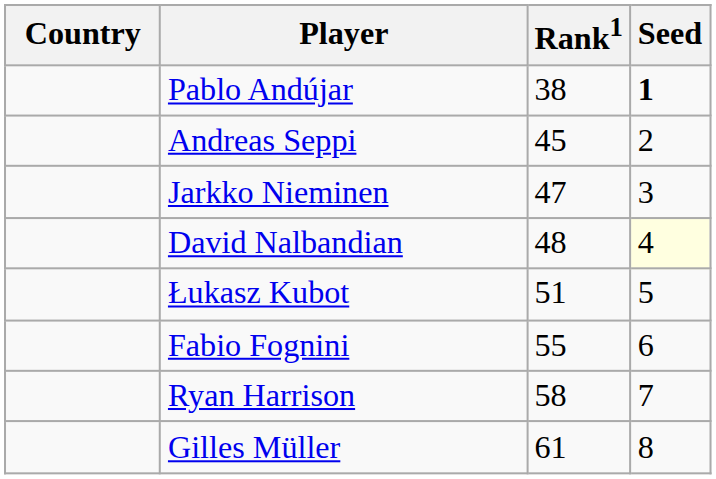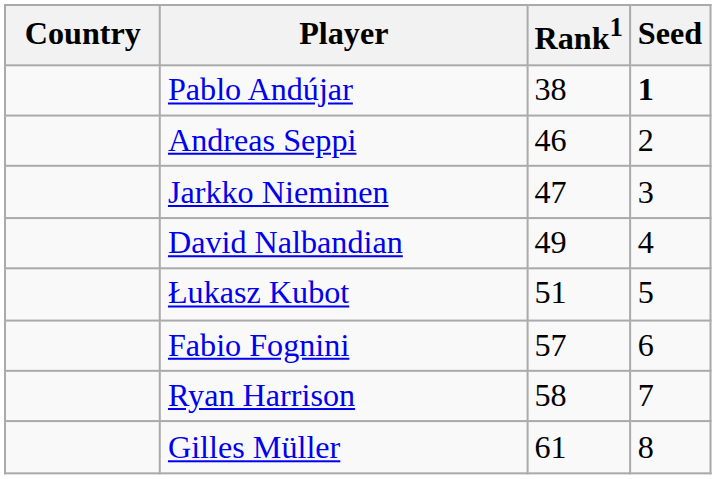Andreas Seppi | Rank1: 45 -> 46
David Nalbandian | Rank1: 48 -> 49
David Nalbandian | Seed: lightyellow background -> no background
Fabio Fognini | Rank1: 55 -> 57
